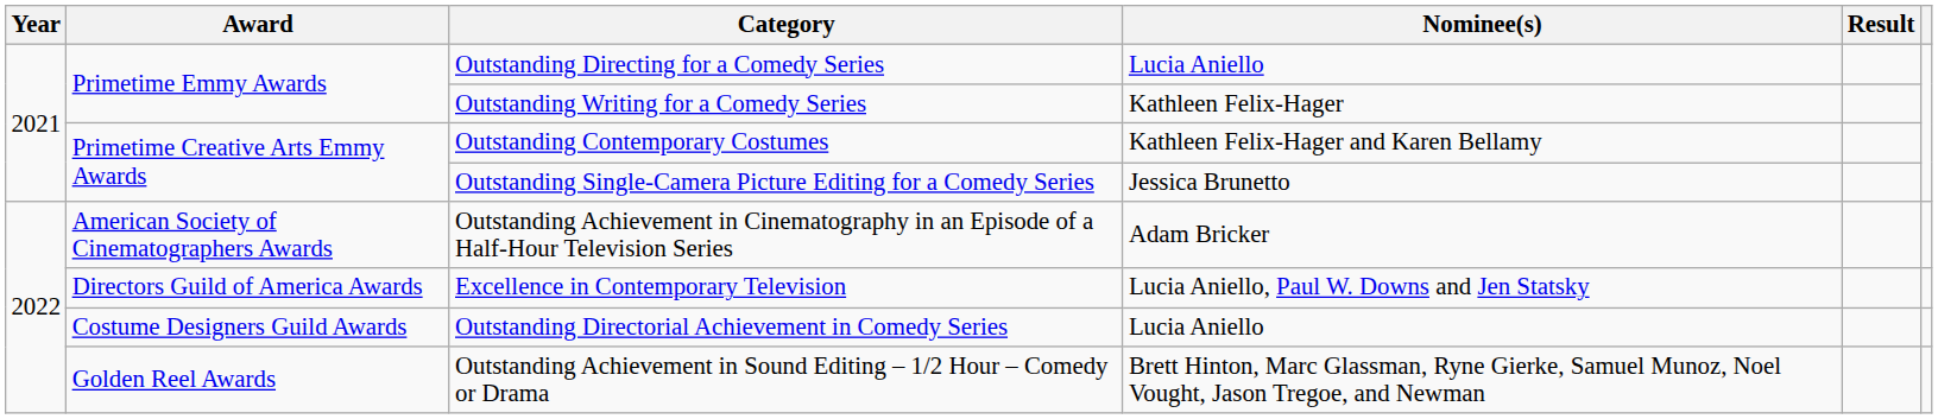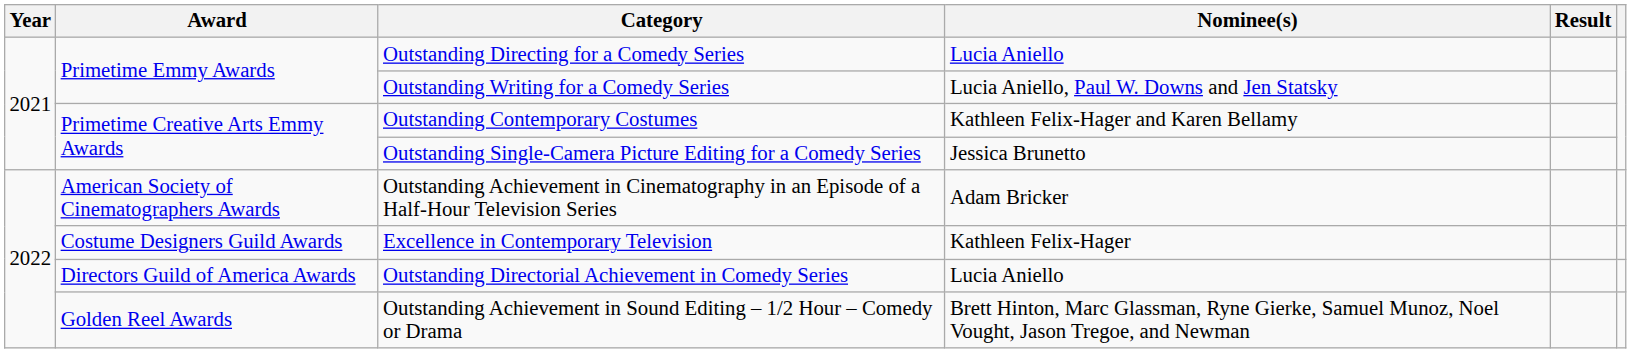Outstanding Writing for a Comedy Series | Nominee(s): Kathleen Felix-Hager -> Lucia Aniello, Paul W. Downs and Jen Statsky
Excellence in Contemporary Television | Award: Directors Guild of America Awards -> Costume Designers Guild Awards
Excellence in Contemporary Television | Nominee(s): Lucia Aniello, Paul W. Downs and Jen Statsky -> Kathleen Felix-Hager
Outstanding Directorial Achievement in Comedy Series | Award: Costume Designers Guild Awards -> Directors Guild of America Awards
